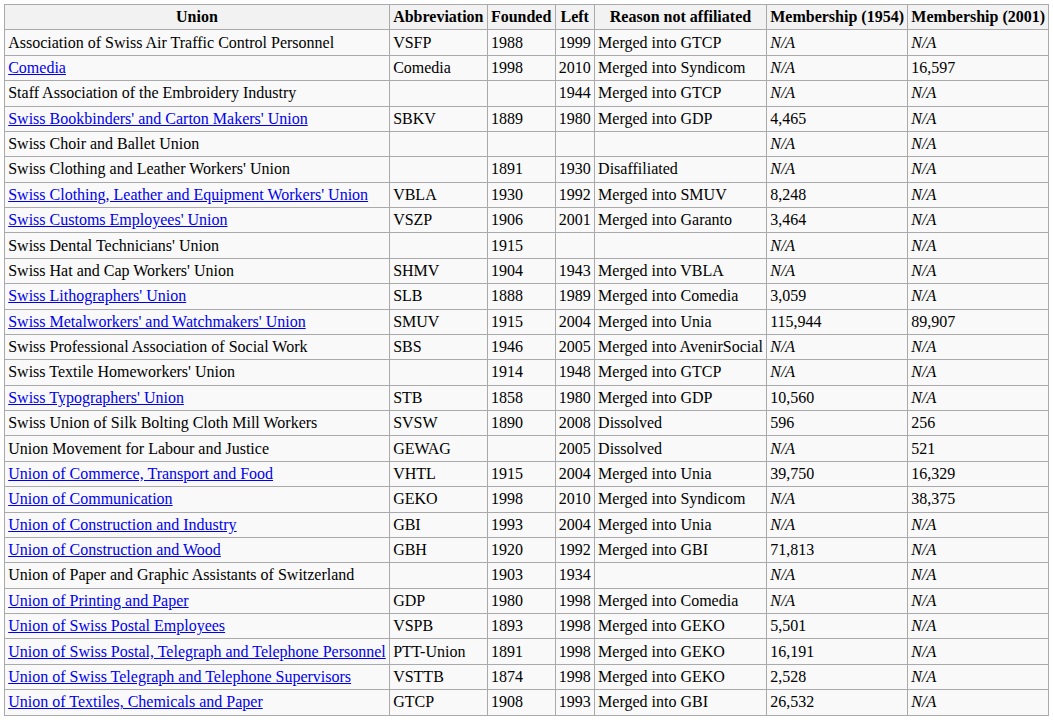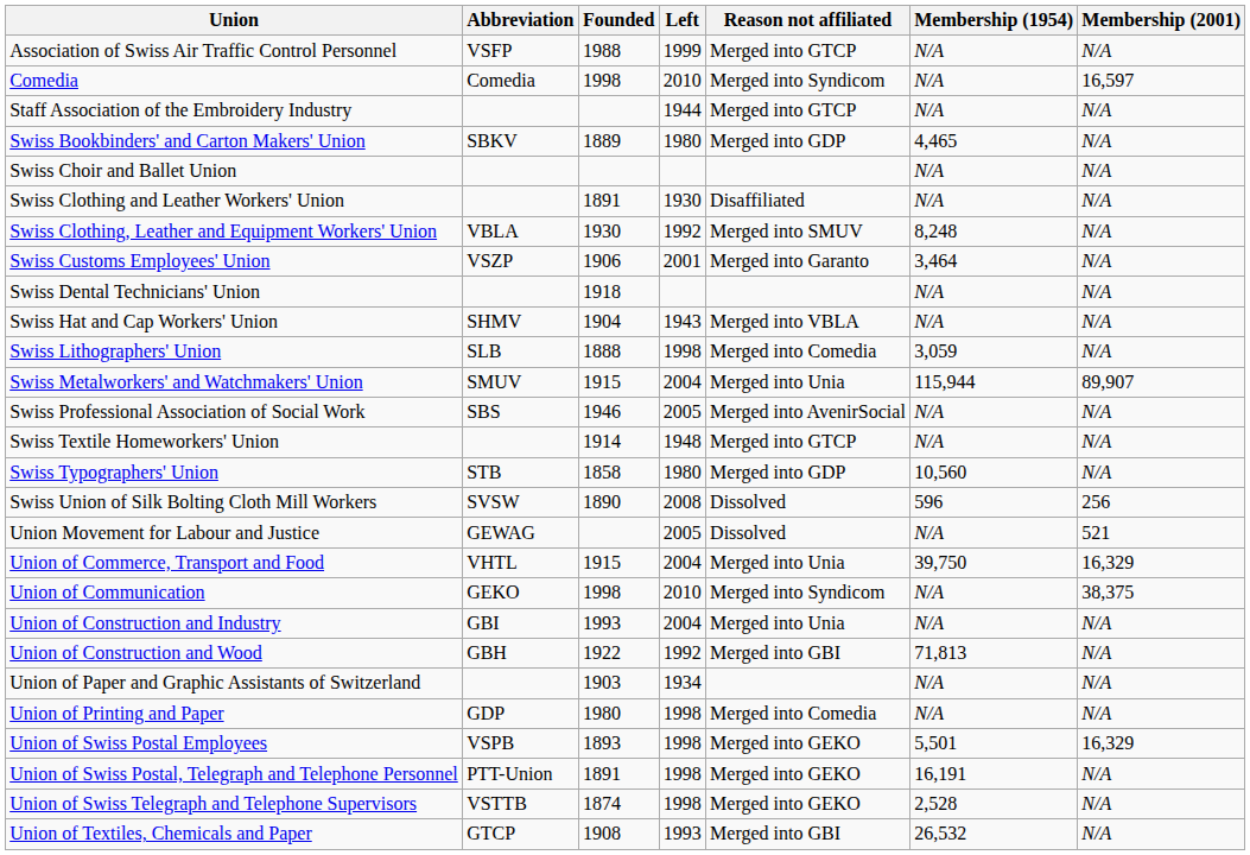Swiss Dental Technicians' Union | Founded: 1915 -> 1918
Swiss Lithographers' Union | Left: 1989 -> 1998
Union of Construction and Wood | Founded: 1920 -> 1922
Union of Swiss Postal Employees | Membership (2001): N/A -> 16,329
